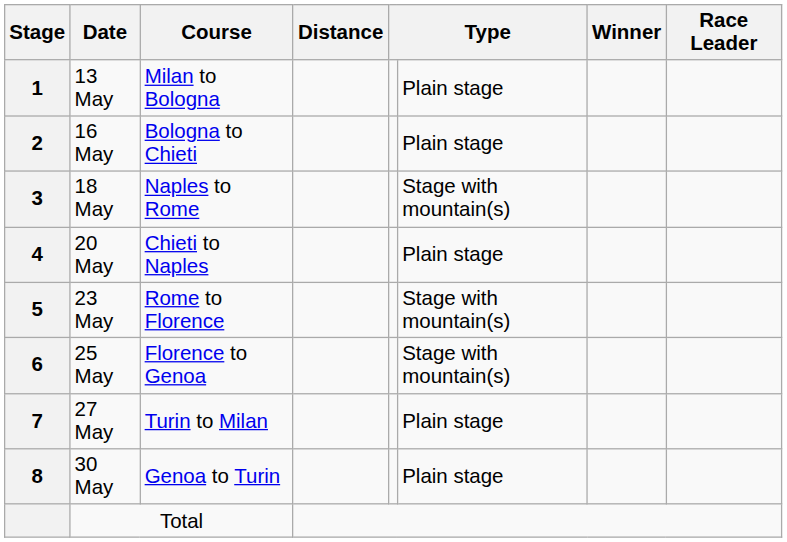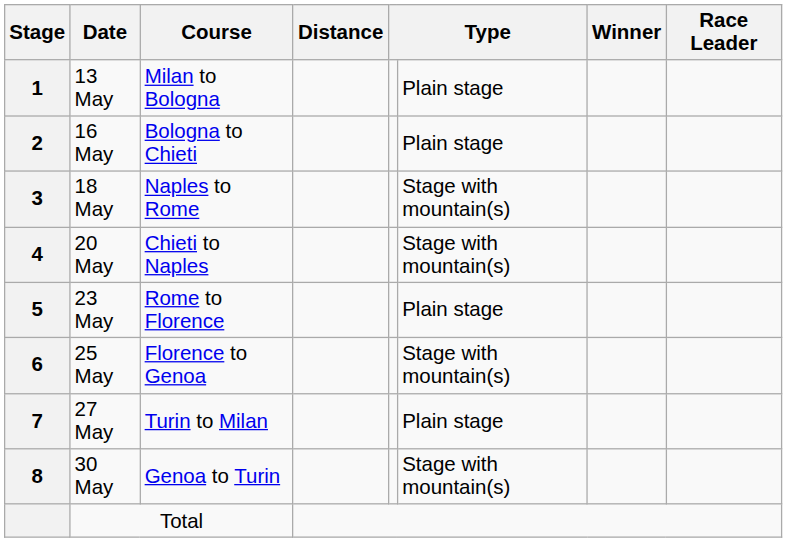20 May | column 6: Plain stage -> Stage with mountain(s)
23 May | column 6: Stage with mountain(s) -> Plain stage
30 May | column 6: Plain stage -> Stage with mountain(s)
